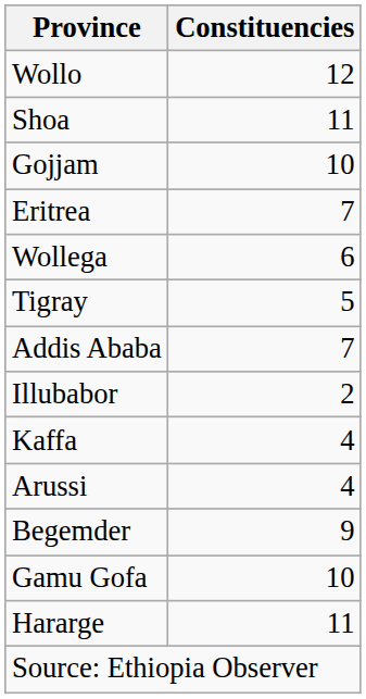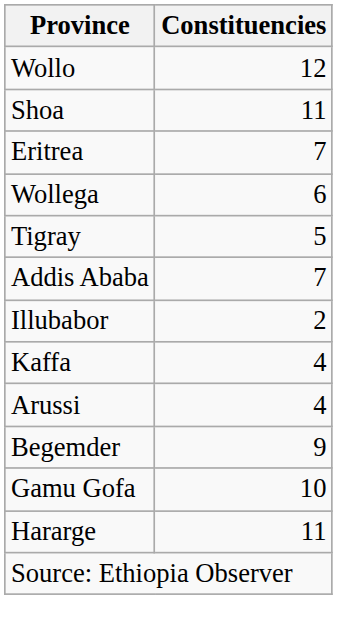- row: Gojjam | 10
